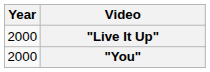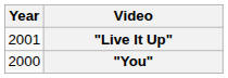"Live It Up" | Year: 2000 -> 2001
